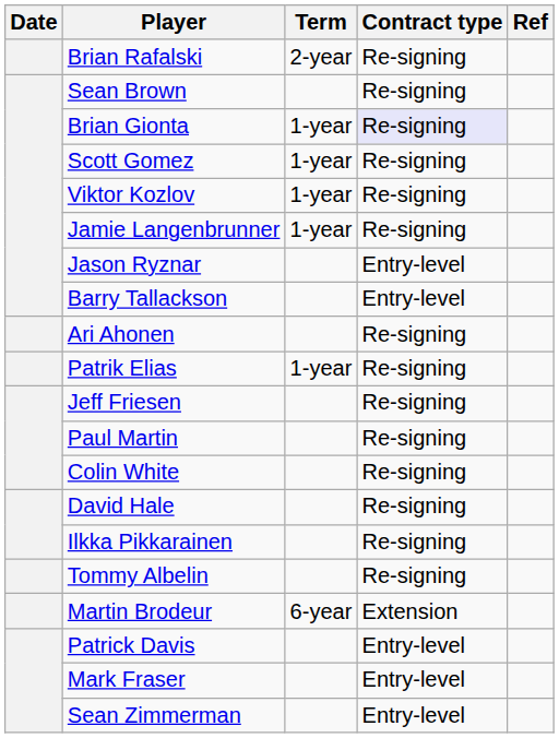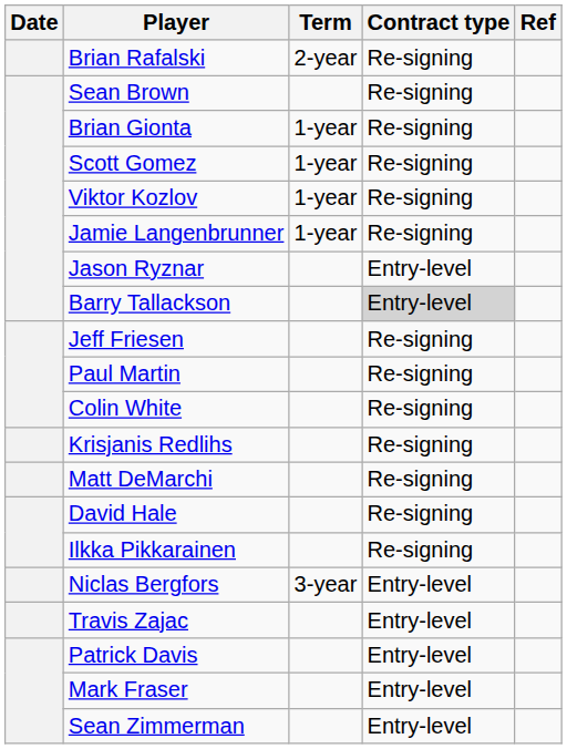Brian Gionta | Contract type: lavender background -> no background
Barry Tallackson | Contract type: no background -> lightgrey background
- row: Ari Ahonen | Re-signing
- row: Patrik Elias | 1-year | Re-signing
+ row: Krisjanis Redlihs | Re-signing
+ row: Matt DeMarchi | Re-signing
+ row: Niclas Bergfors | 3-year | Entry-level
- row: Tommy Albelin | Re-signing
- row: Martin Brodeur | 6-year | Extension
+ row: Travis Zajac | Entry-level
